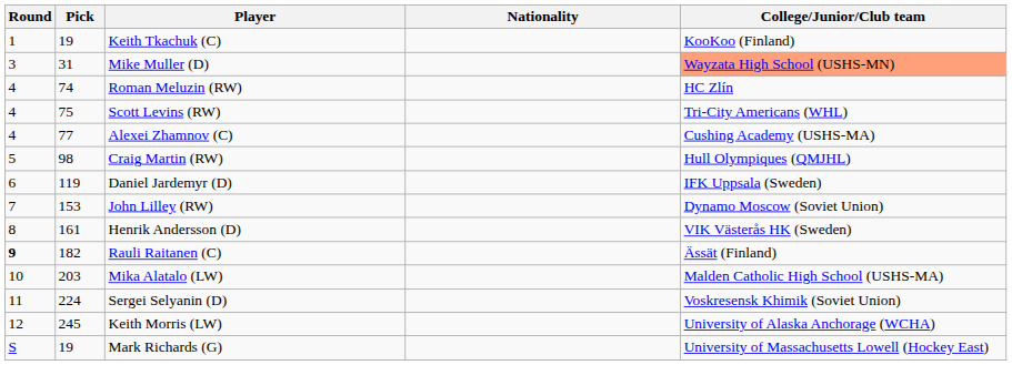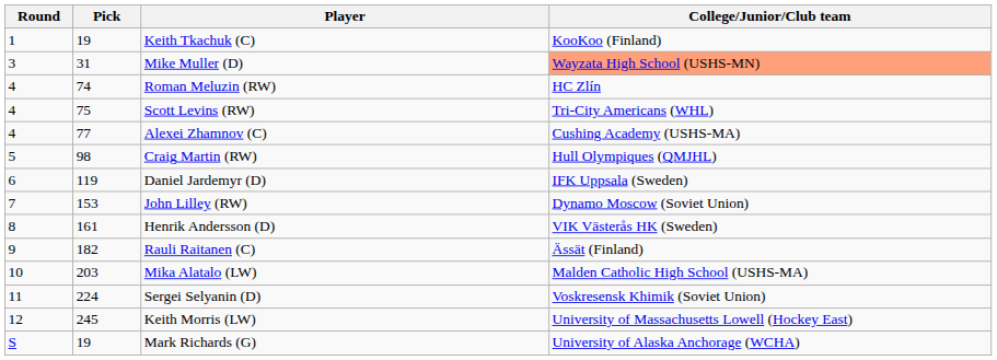- column: Nationality
Rauli Raitanen (C) | Round: bold -> normal
Keith Morris (LW) | College/Junior/Club team: University of Alaska Anchorage (WCHA) -> University of Massachusetts Lowell (Hockey East)
Mark Richards (G) | College/Junior/Club team: University of Massachusetts Lowell (Hockey East) -> University of Alaska Anchorage (WCHA)
